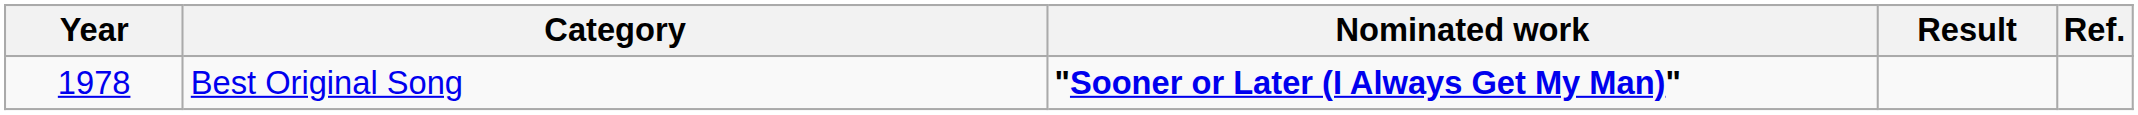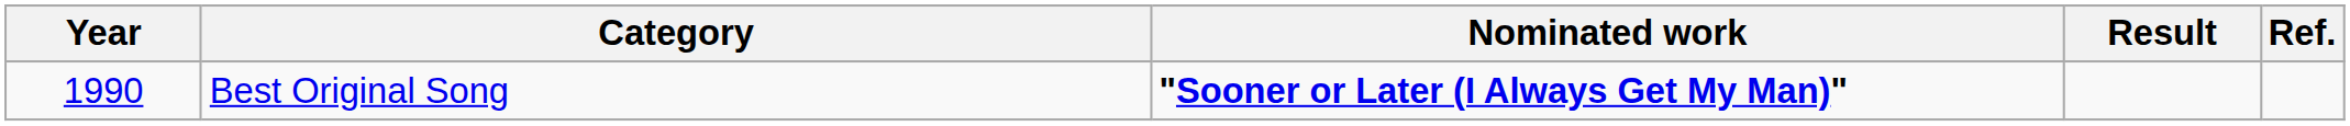Best Original Song | Year: 1978 -> 1990
